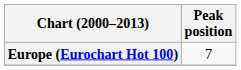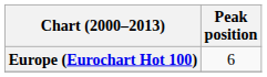Europe (Eurochart Hot 100) | Peak position: 7 -> 6
